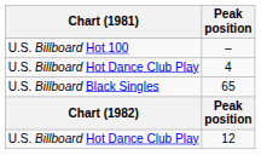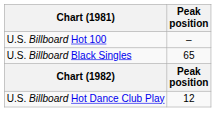- row: U.S. Billboard Hot Dance Club Play | 4
